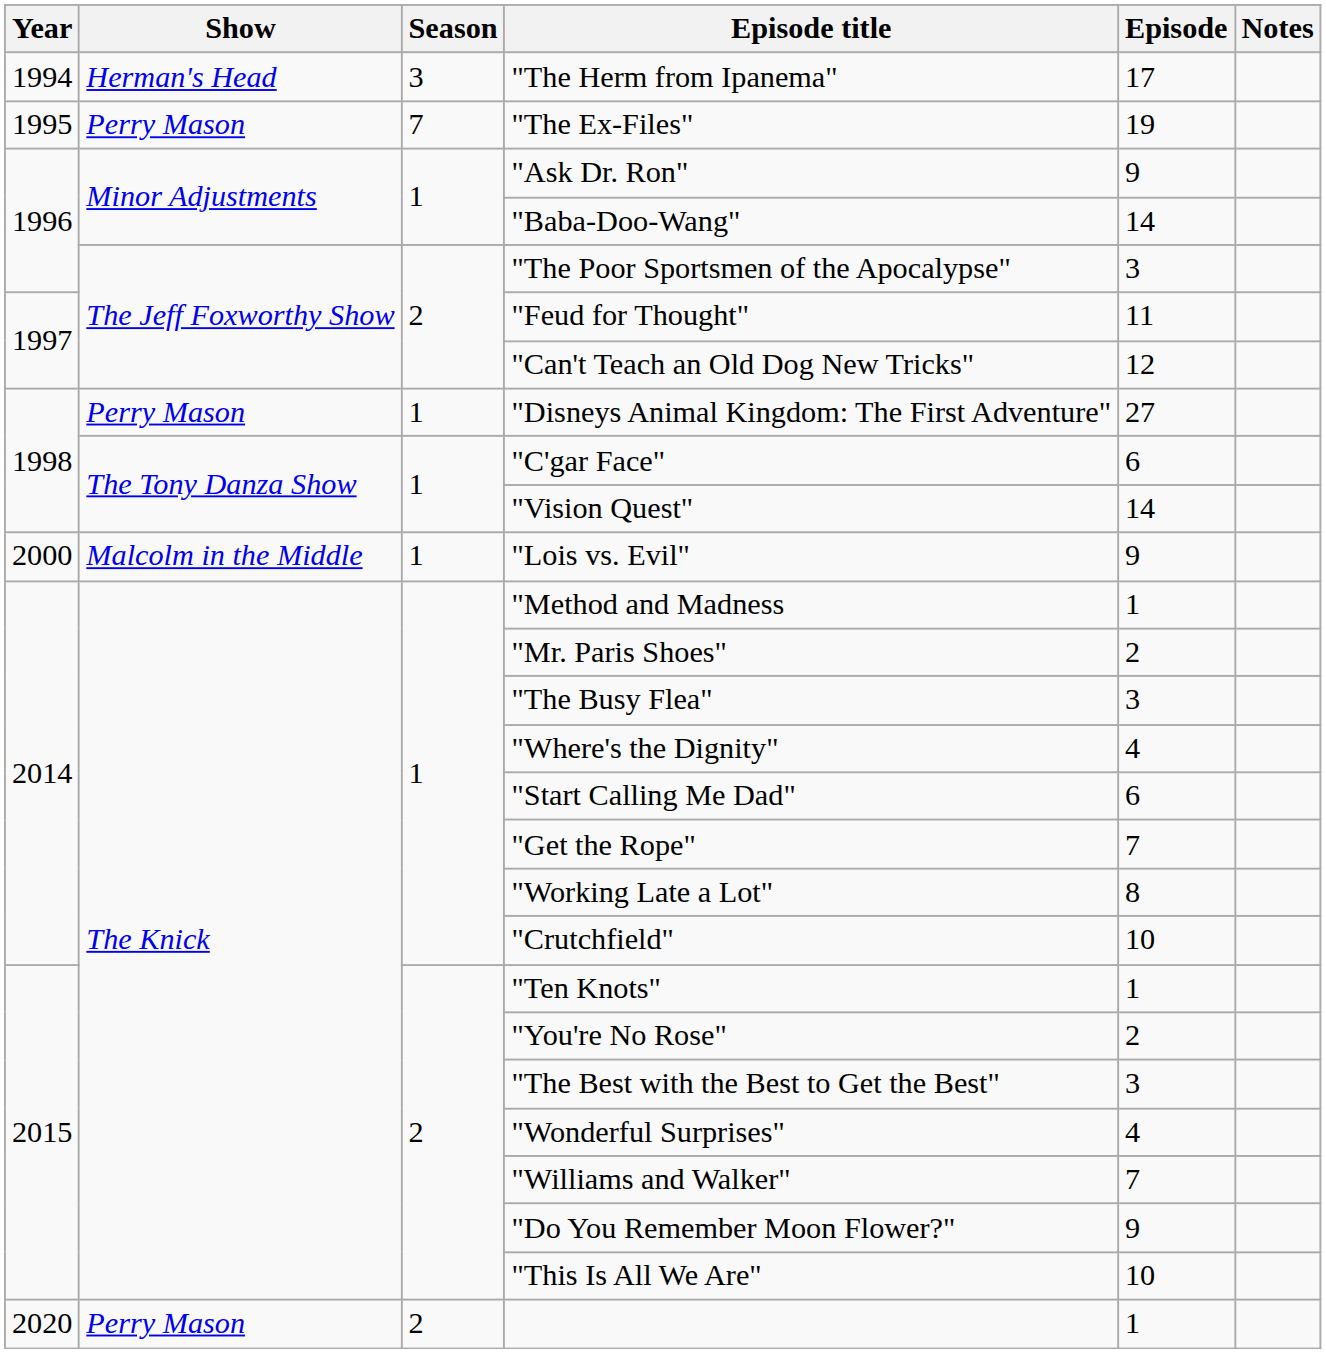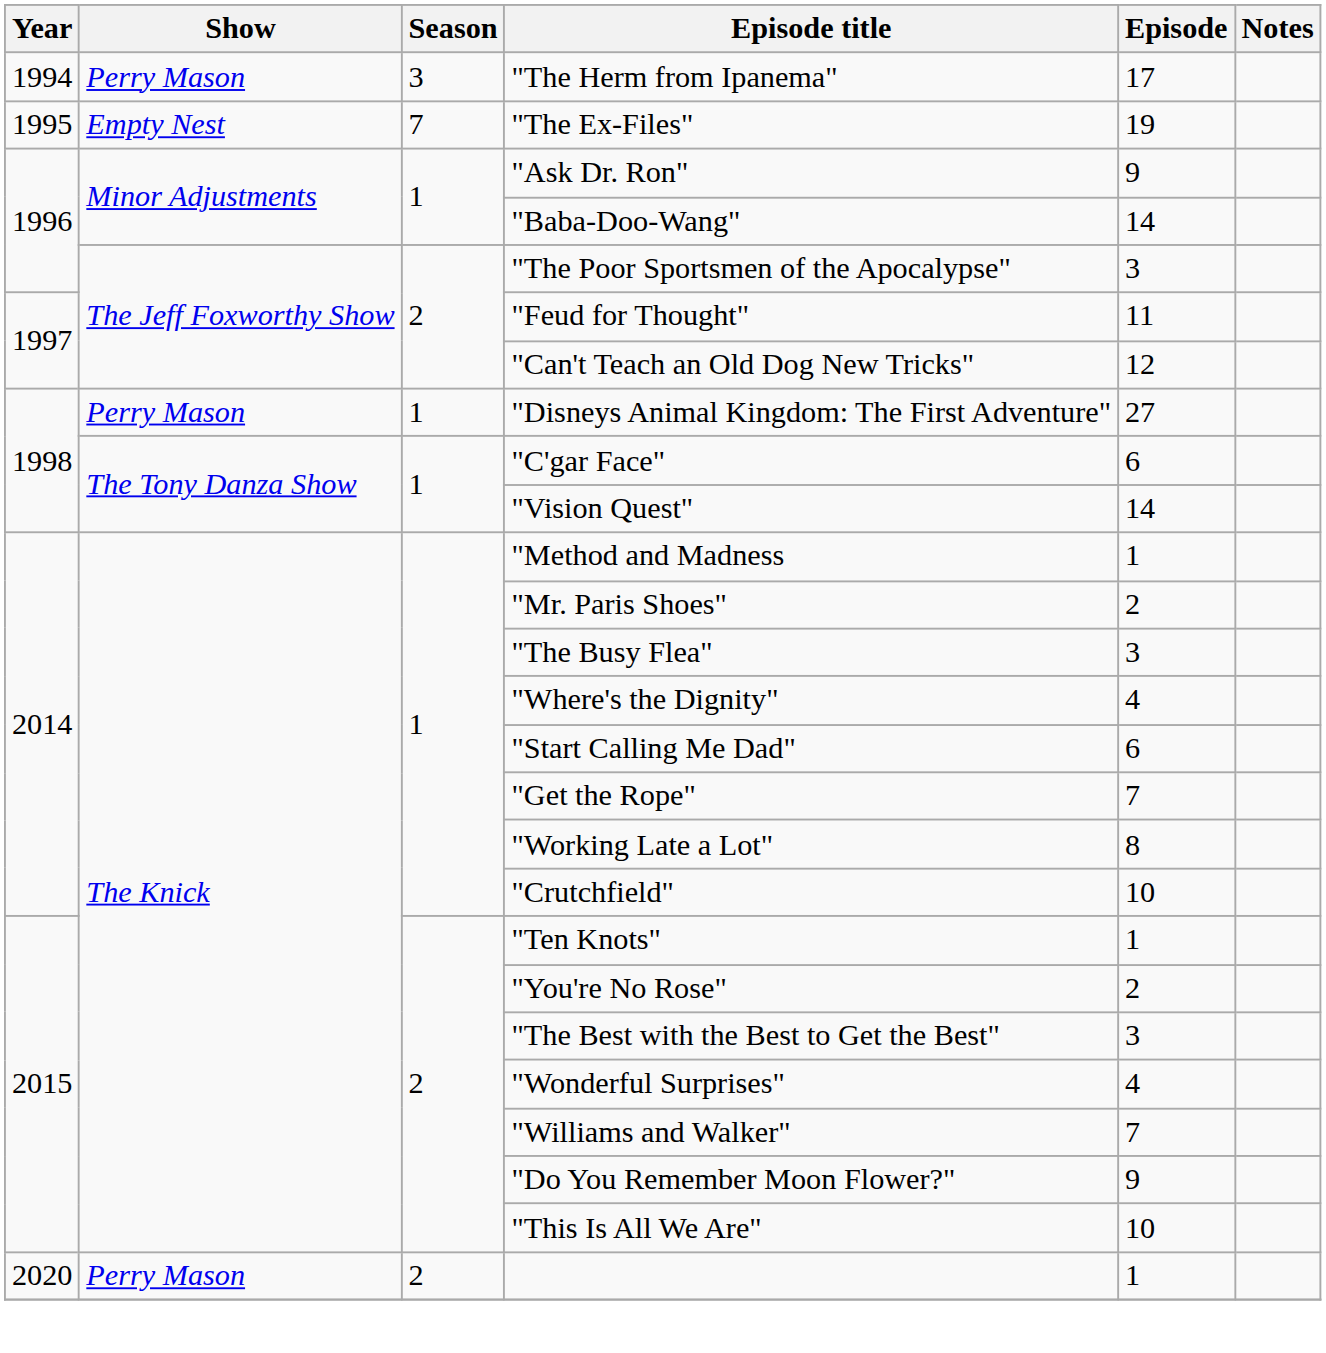"The Herm from Ipanema" | Show: Herman's Head -> Perry Mason
"The Ex-Files" | Show: Perry Mason -> Empty Nest
- row: 2000 | Malcolm in the Middle | 1 | "Lois vs. Evil" | 9
